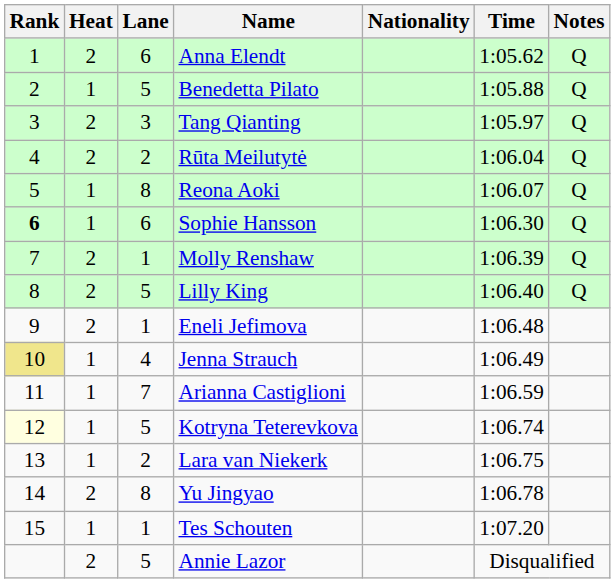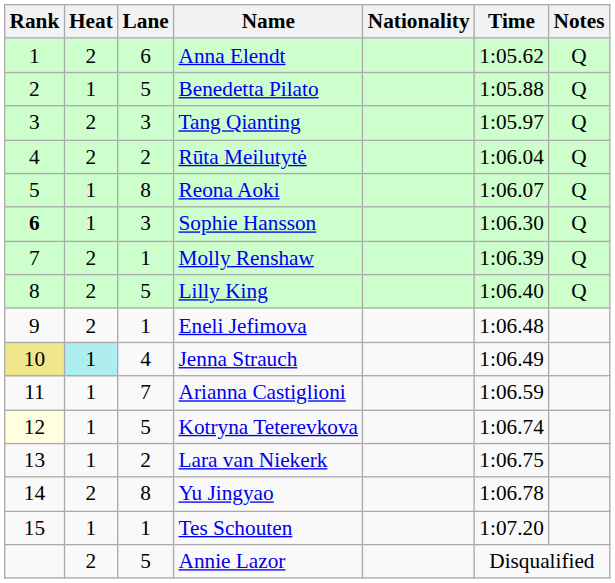Sophie Hansson | Lane: 6 -> 3
Jenna Strauch | Heat: no background -> paleturquoise background
